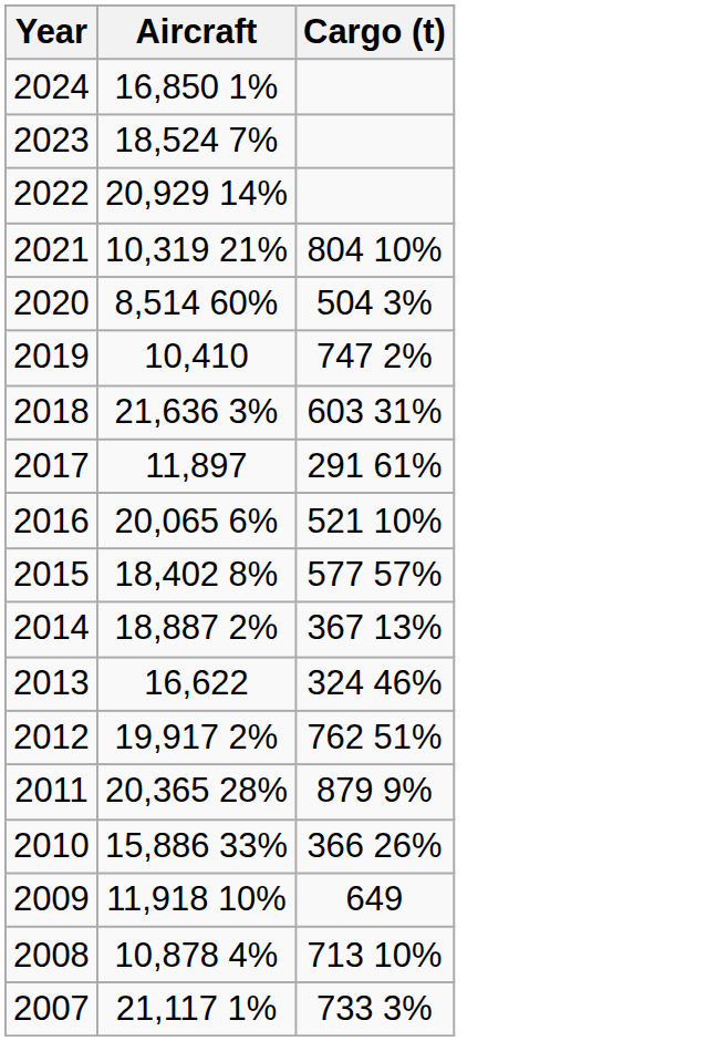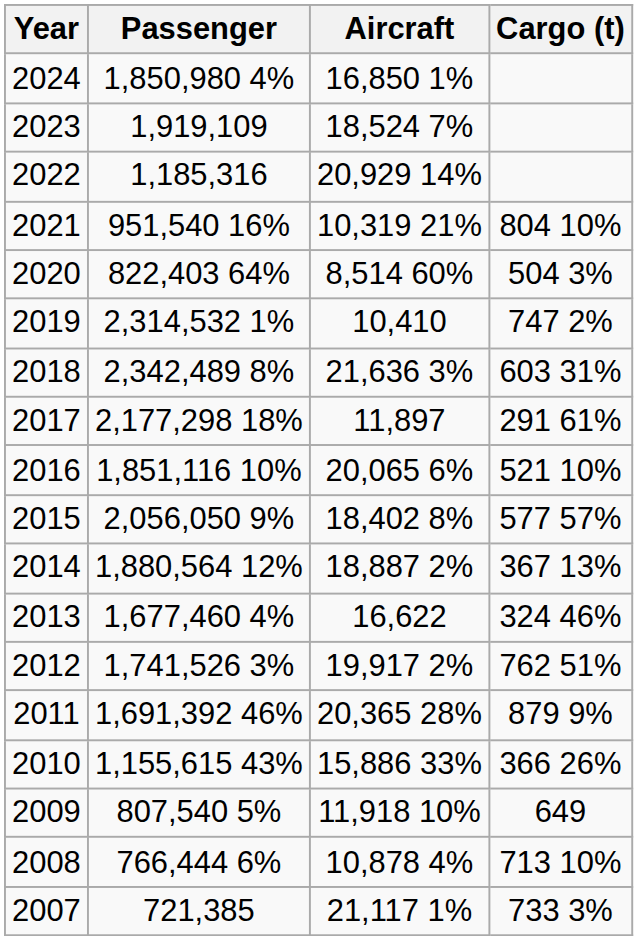+ column: Passenger | 1,850,980 4% | 1,919,109 | 1,185,316 | 951,540 16% | 822,403 64% | 2,314,532 1% | 2,342,489 8% | 2,177,298 18% | 1,851,116 10% | 2,056,050 9% | 1,880,564 12% | 1,677,460 4% | 1,741,526 3% | 1,691,392 46% | 1,155,615 43% | 807,540 5% | 766,444 6% | 721,385
